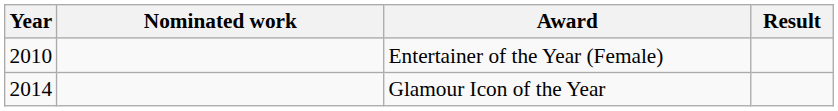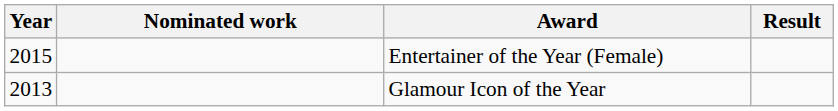Entertainer of the Year (Female) | Year: 2010 -> 2015
Glamour Icon of the Year | Year: 2014 -> 2013
